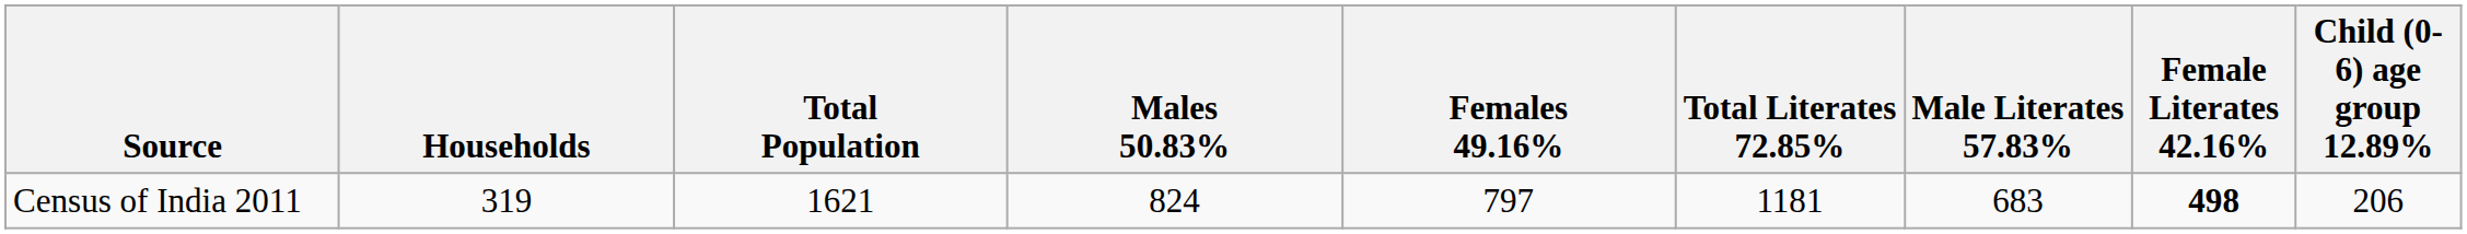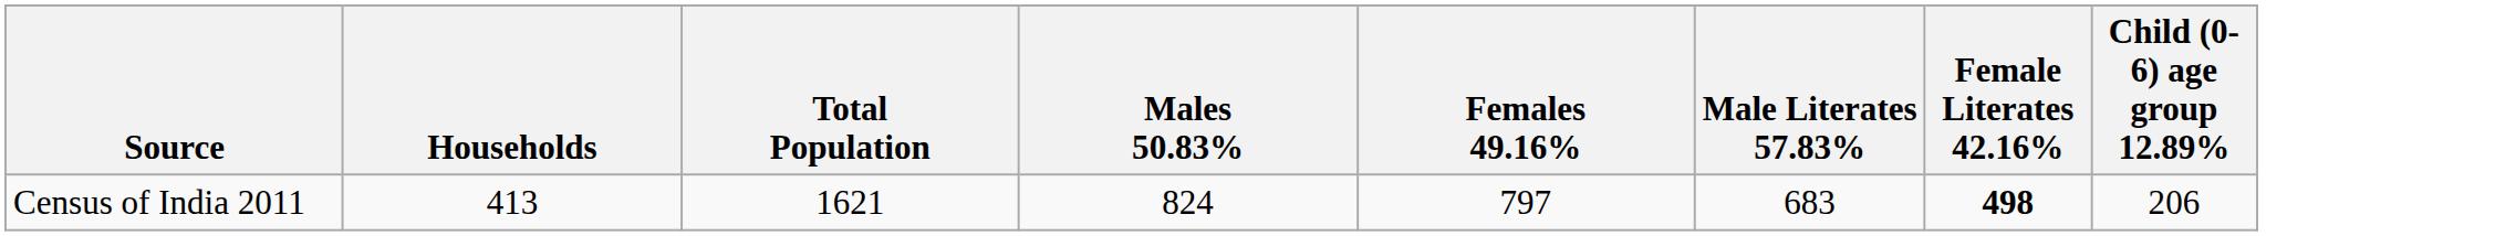- column: Total Literates 72.85% | 1181
Census of India 2011 | Households: 319 -> 413
